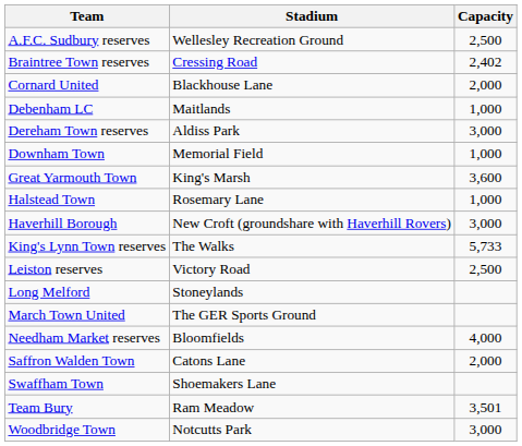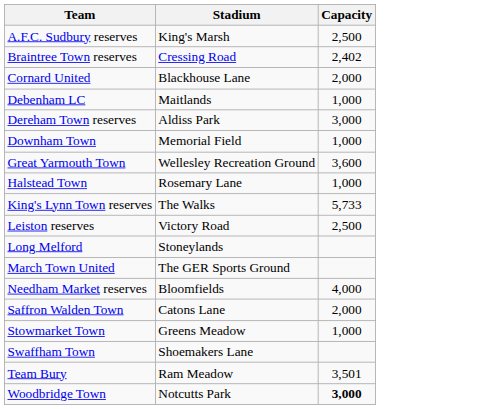A.F.C. Sudbury reserves | Stadium: Wellesley Recreation Ground -> King's Marsh
Great Yarmouth Town | Stadium: King's Marsh -> Wellesley Recreation Ground
- row: Haverhill Borough | New Croft (groundshare with Haverhill Rovers) | 3,000
+ row: Stowmarket Town | Greens Meadow | 1,000
Woodbridge Town | Capacity: normal -> bold
